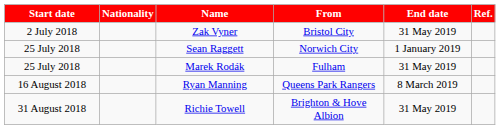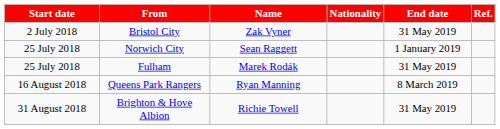columns swapped: Nationality <-> From
